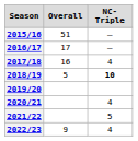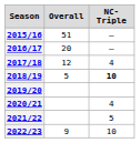2016/17 | Overall: 17 -> 20
2017/18 | Overall: 16 -> 12
2022/23 | NC-Triple: 4 -> 10
